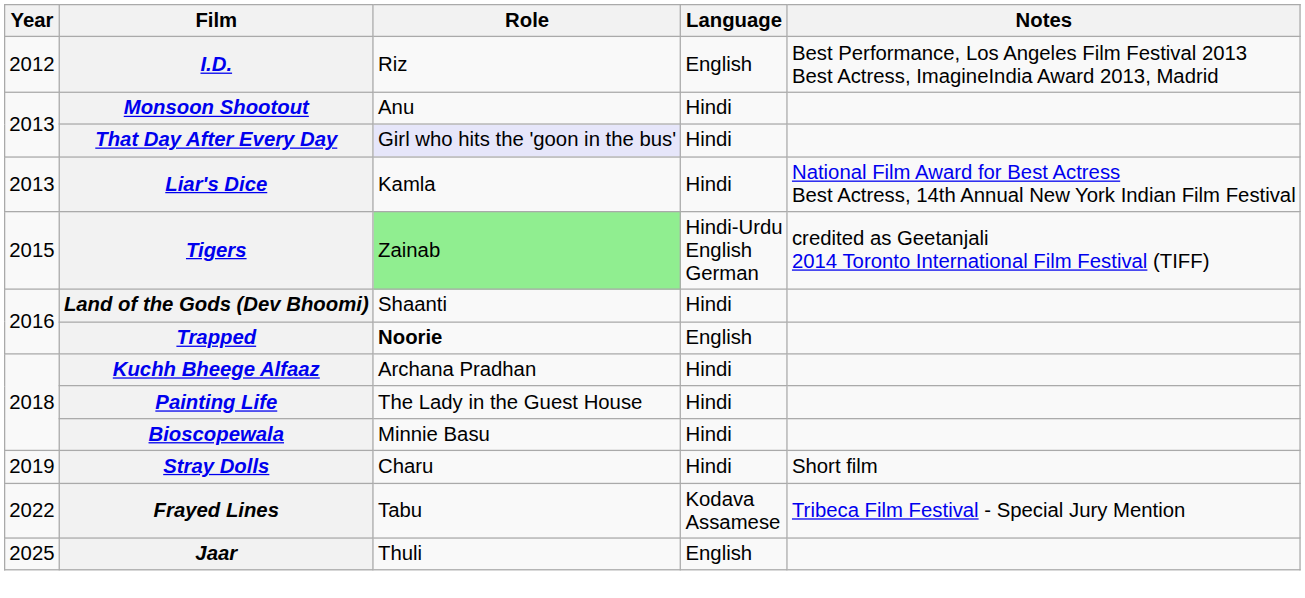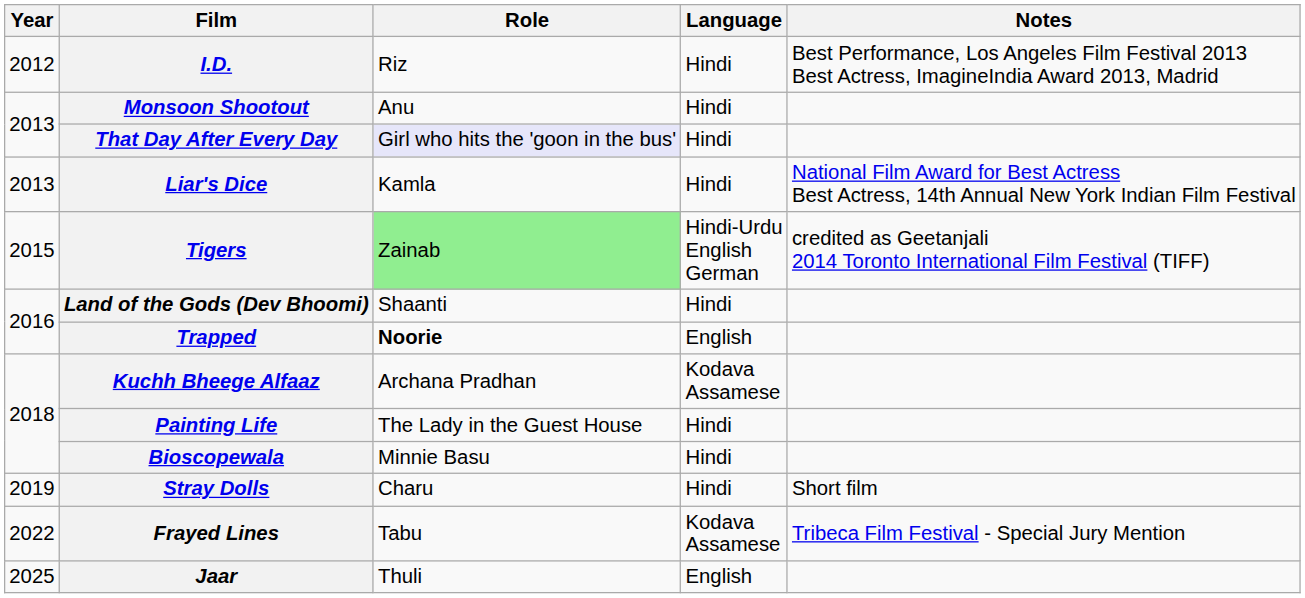I.D. | Language: English -> Hindi
Kuchh Bheege Alfaaz | Language: Hindi -> Kodava Assamese
